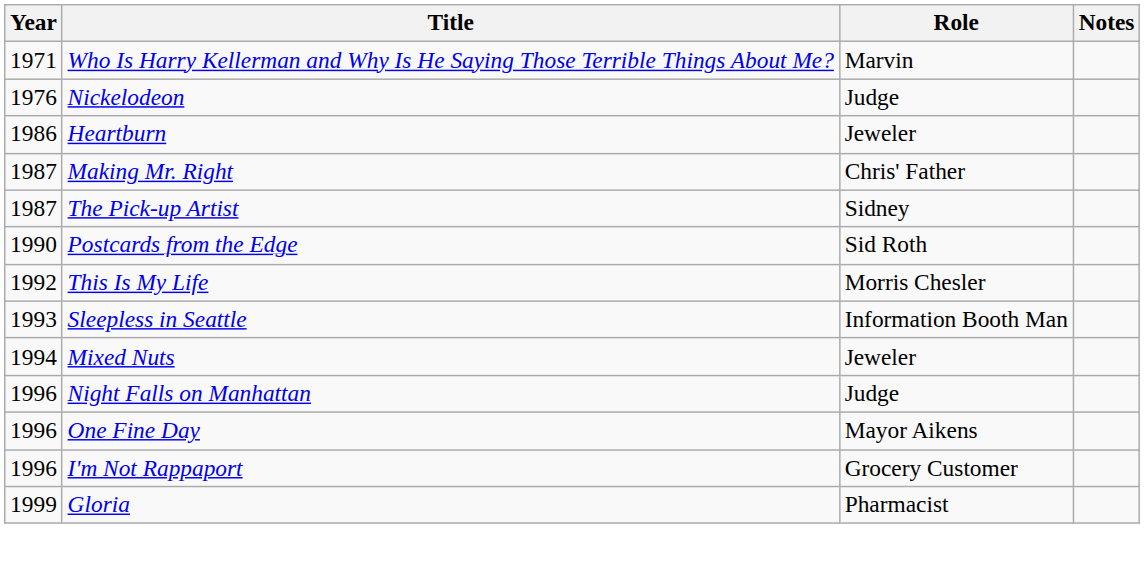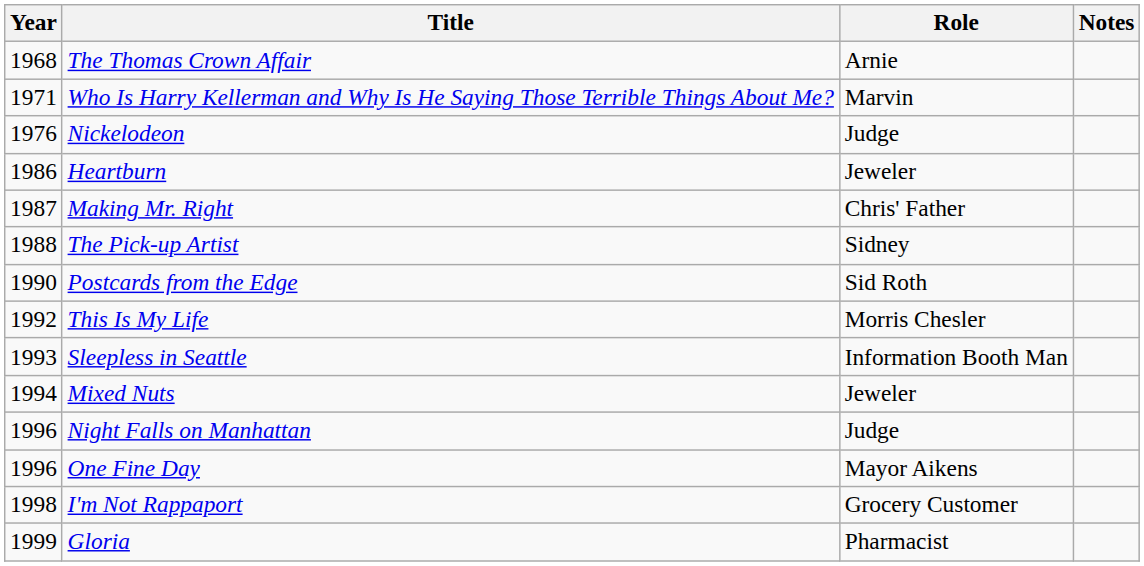+ row: 1968 | The Thomas Crown Affair | Arnie
The Pick-up Artist | Year: 1987 -> 1988
I'm Not Rappaport | Year: 1996 -> 1998
